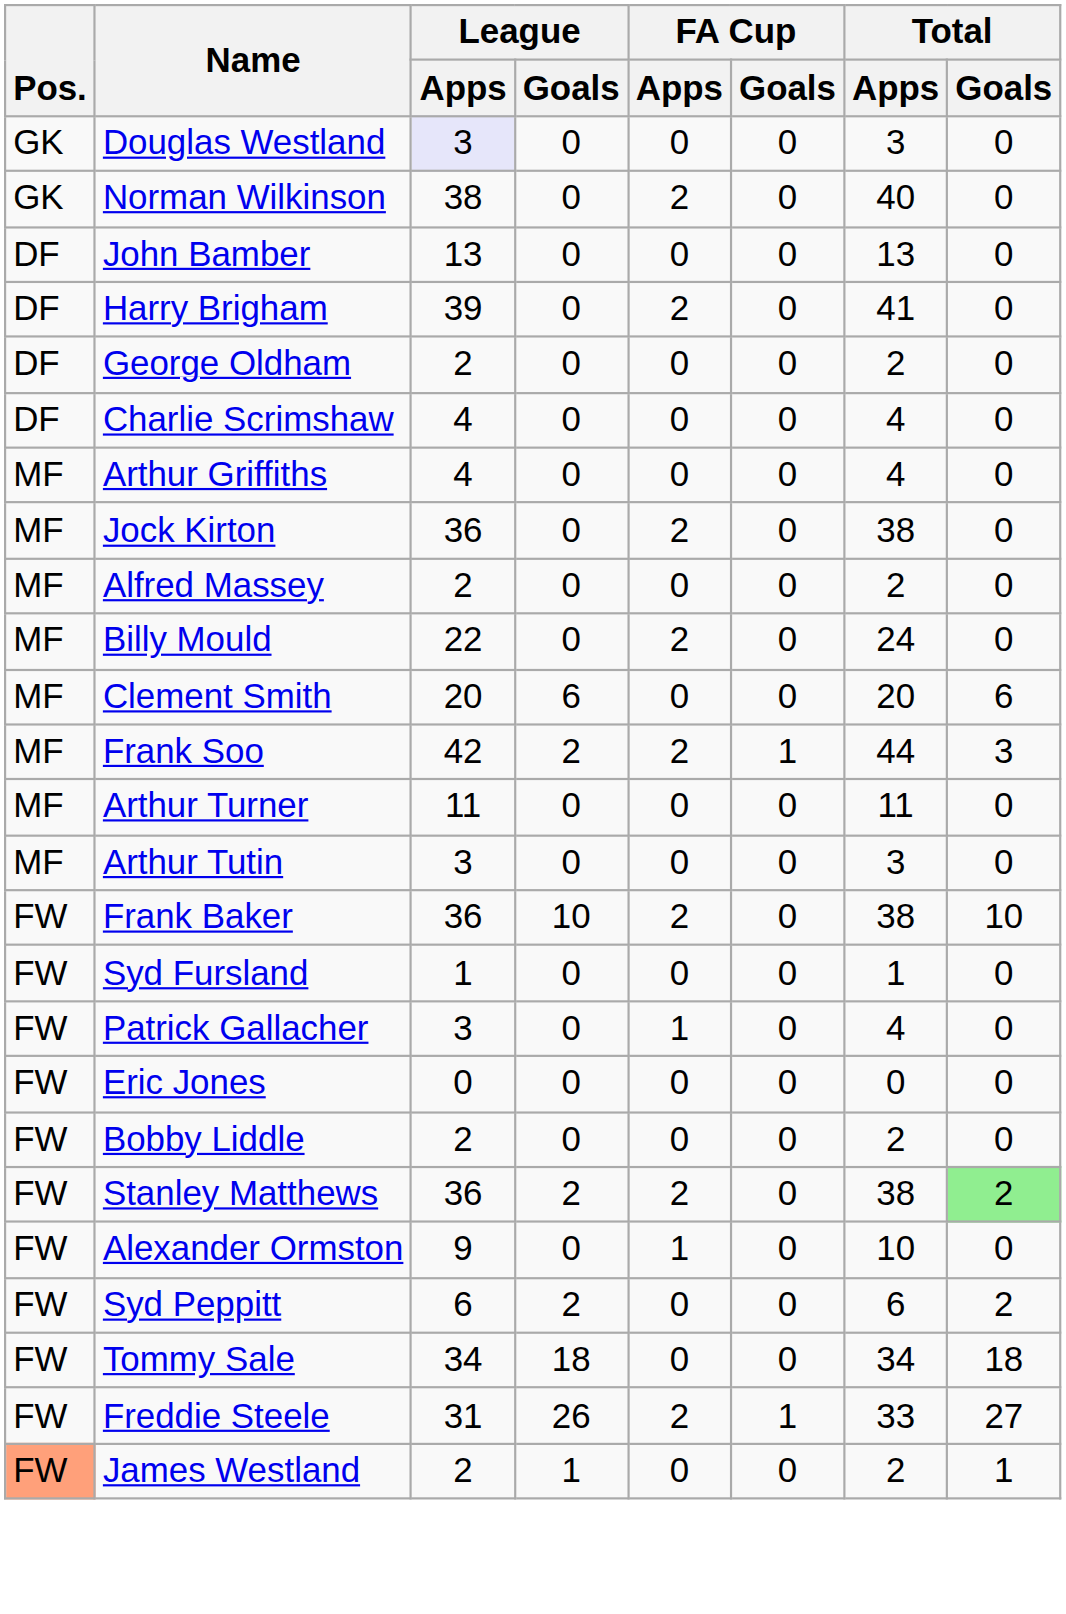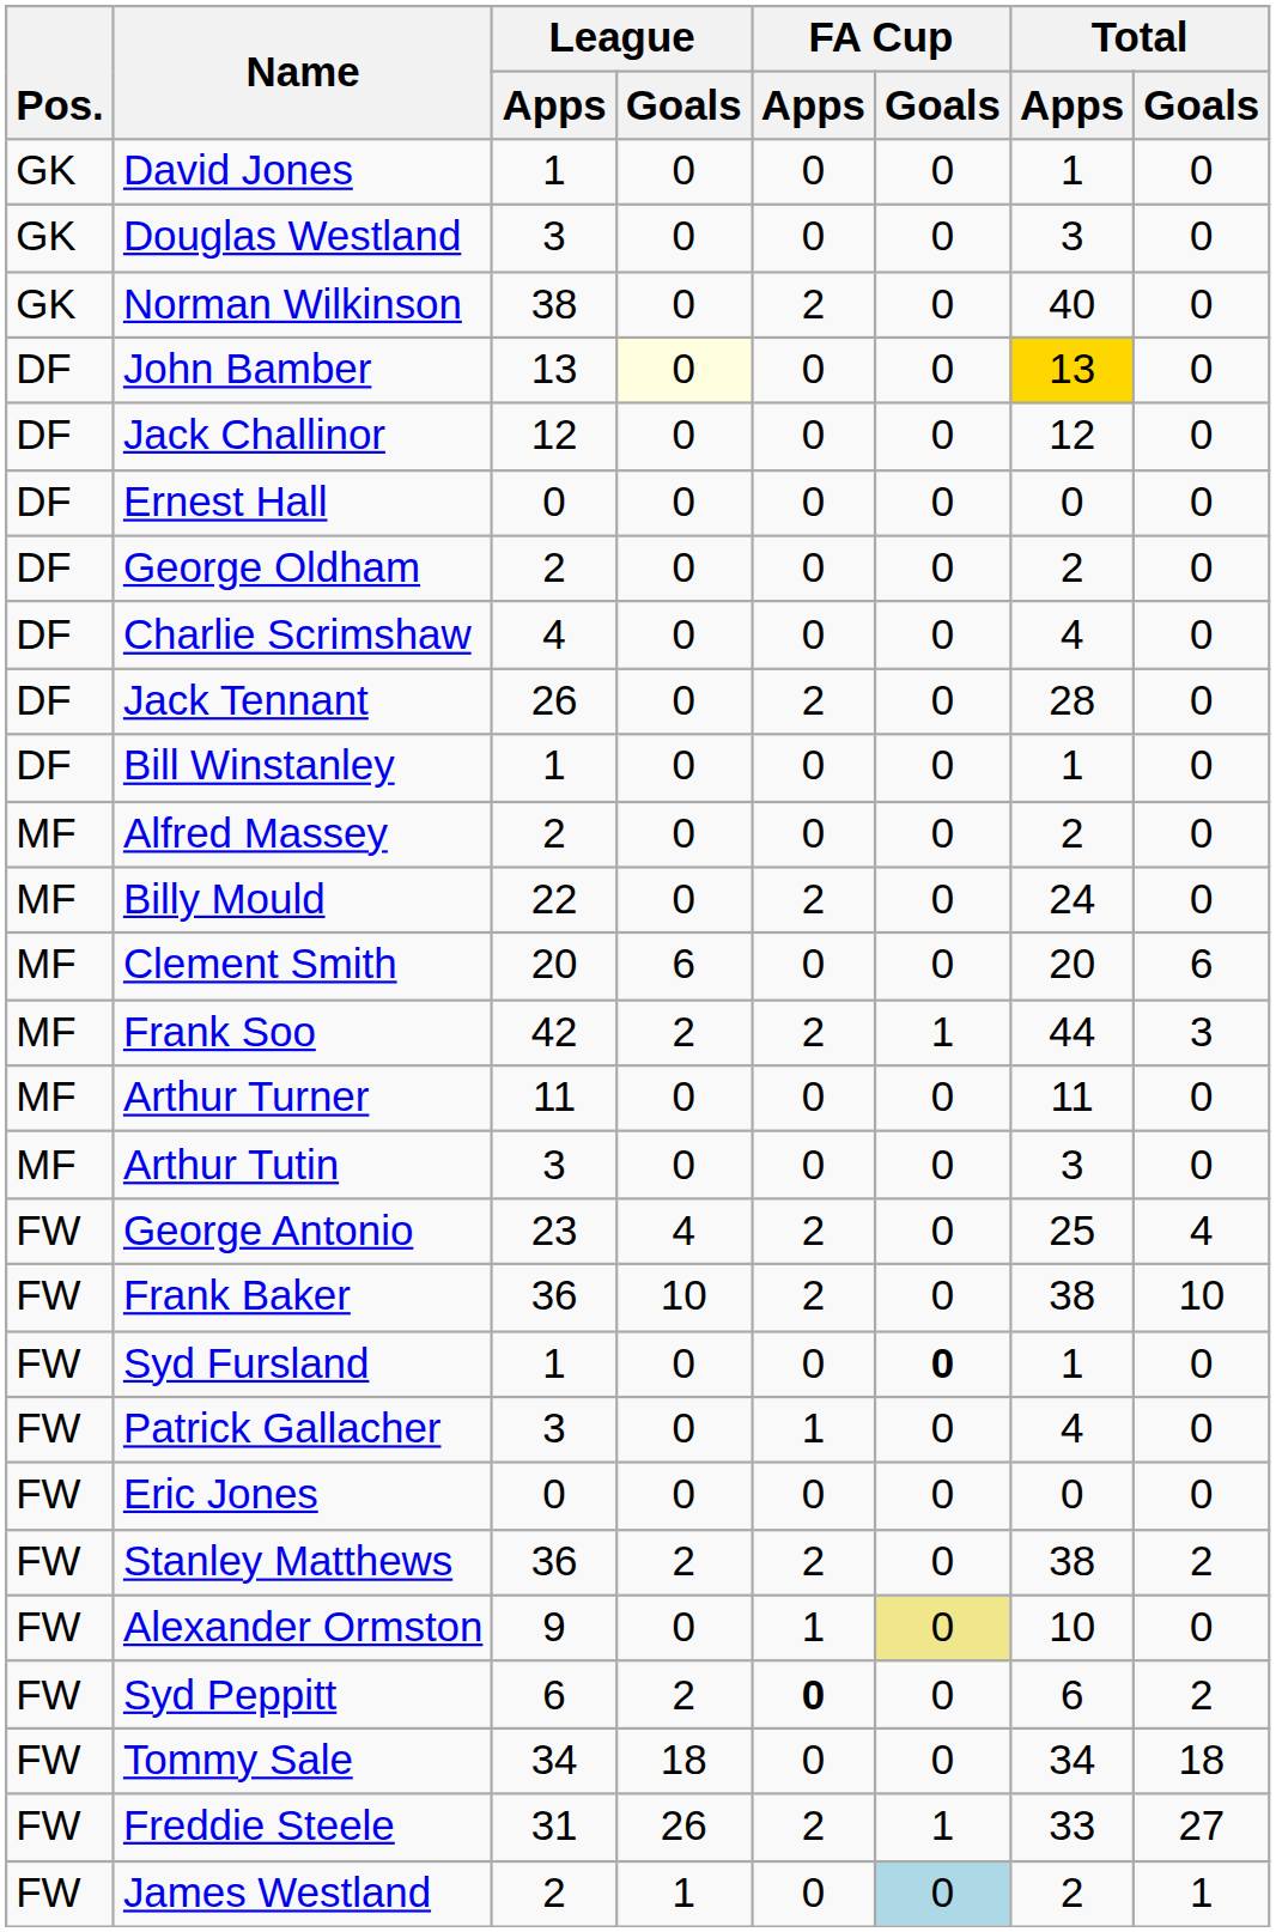+ row: GK | David Jones | 1 | 0 | 0 | 0 | 1 | 0
Douglas Westland | League / Apps: lavender background -> no background
John Bamber | League / Goals: no background -> lightyellow background
John Bamber | Total / Apps: no background -> gold background
- row: DF | Harry Brigham | 39 | 0 | 2 | 0 | 41 | 0
+ row: DF | Jack Challinor | 12 | 0 | 0 | 0 | 12 | 0
+ row: DF | Ernest Hall | 0 | 0 | 0 | 0 | 0 | 0
+ row: DF | Jack Tennant | 26 | 0 | 2 | 0 | 28 | 0
+ row: DF | Bill Winstanley | 1 | 0 | 0 | 0 | 1 | 0
- row: MF | Arthur Griffiths | 4 | 0 | 0 | 0 | 4 | 0
- row: MF | Jock Kirton | 36 | 0 | 2 | 0 | 38 | 0
+ row: FW | George Antonio | 23 | 4 | 2 | 0 | 25 | 4
Syd Fursland | FA Cup / Goals: normal -> bold
- row: FW | Bobby Liddle | 2 | 0 | 0 | 0 | 2 | 0
Stanley Matthews | Total / Goals: lightgreen background -> no background
Alexander Ormston | FA Cup / Goals: no background -> khaki background
Syd Peppitt | FA Cup / Apps: normal -> bold
James Westland | Pos.: lightsalmon background -> no background
James Westland | FA Cup / Goals: no background -> lightblue background
